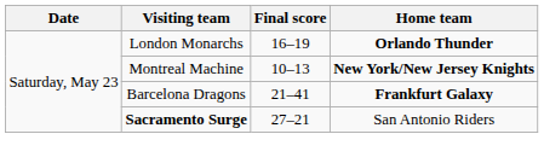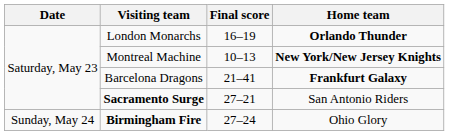+ row: Sunday, May 24 | Birmingham Fire | 27–24 | Ohio Glory
